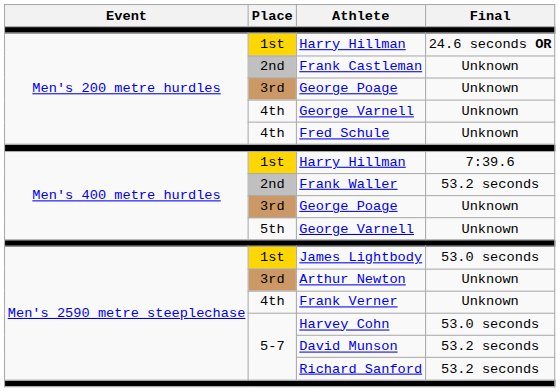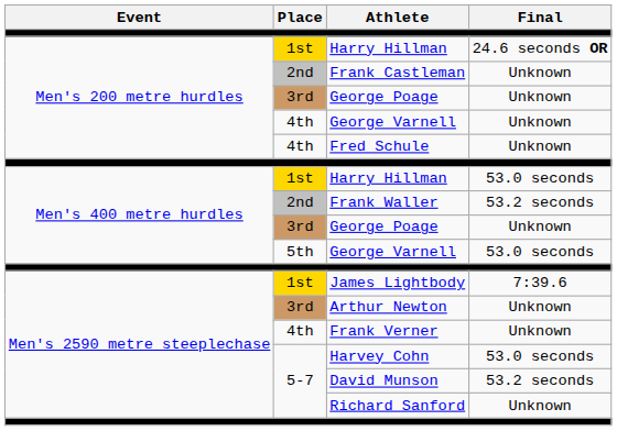Men's 400 metre hurdles / Harry Hillman | Final: 7:39.6 -> 53.0 seconds
Men's 400 metre hurdles / George Varnell | Final: Unknown -> 53.0 seconds
James Lightbody | Final: 53.0 seconds -> 7:39.6
Richard Sanford | Final: 53.2 seconds -> Unknown
